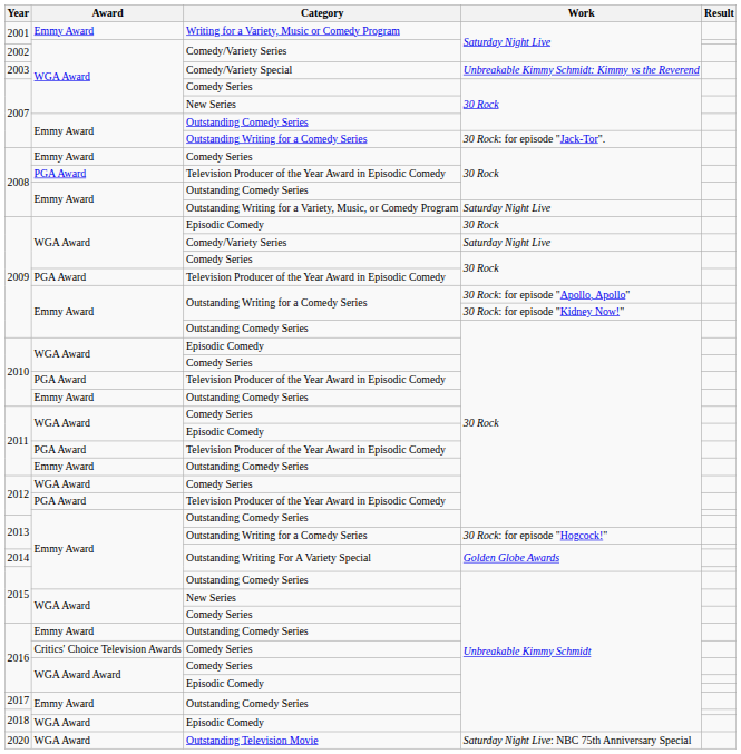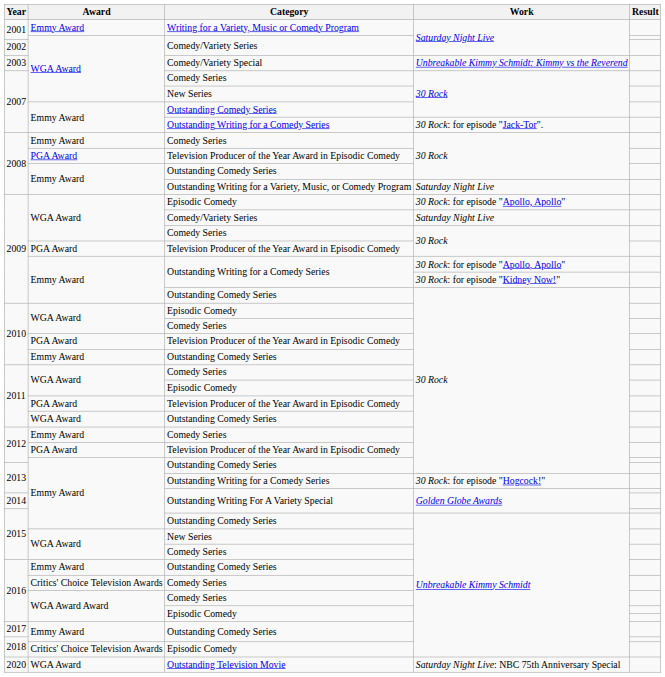2009 / Episodic Comedy | Work: 30 Rock -> 30 Rock: for episode "Apollo, Apollo"
2011 / Outstanding Comedy Series | Award: Emmy Award -> WGA Award
2012 / Comedy Series | Award: WGA Award -> Emmy Award
2018 / Episodic Comedy | Award: WGA Award -> Critics' Choice Television Awards
